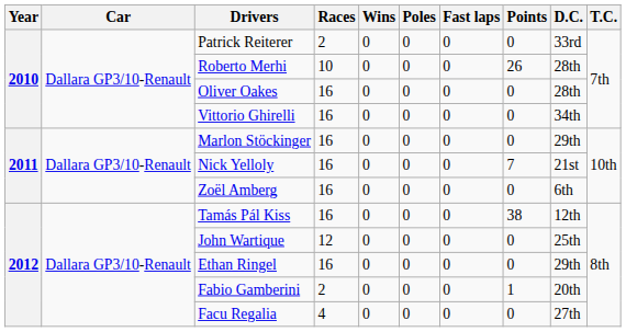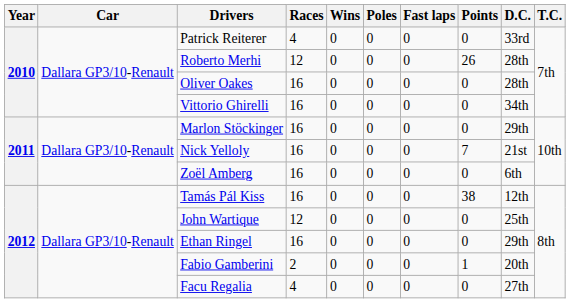Patrick Reiterer | Races: 2 -> 4
Roberto Merhi | Races: 10 -> 12
